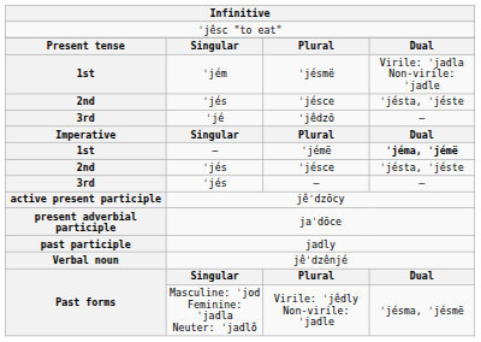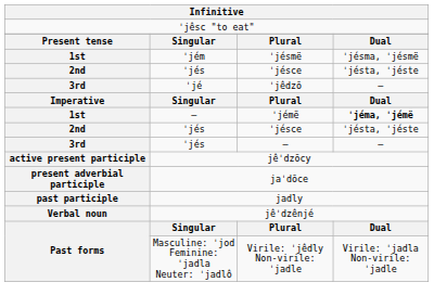ˈjésmë | column 4: Virile: ˈjadla Non-virile: ˈjadle -> ˈjésma, ˈjésmë
Virile: ˈjêdly Non-virile: ˈjadle | column 4: ˈjésma, ˈjésmë -> Virile: ˈjadla Non-virile: ˈjadle
